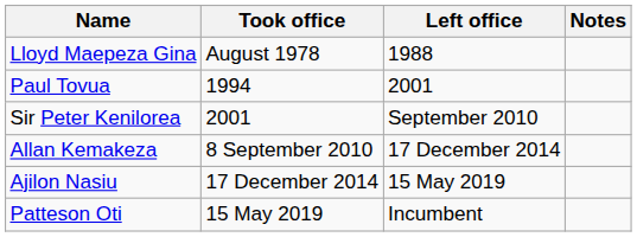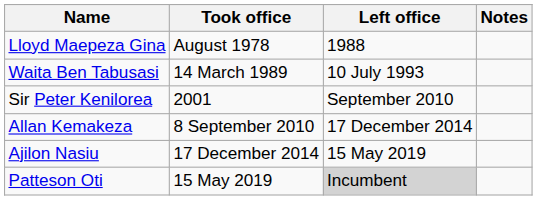+ row: Waita Ben Tabusasi | 14 March 1989 | 10 July 1993
- row: Paul Tovua | 1994 | 2001
Patteson Oti | Left office: no background -> lightgrey background
